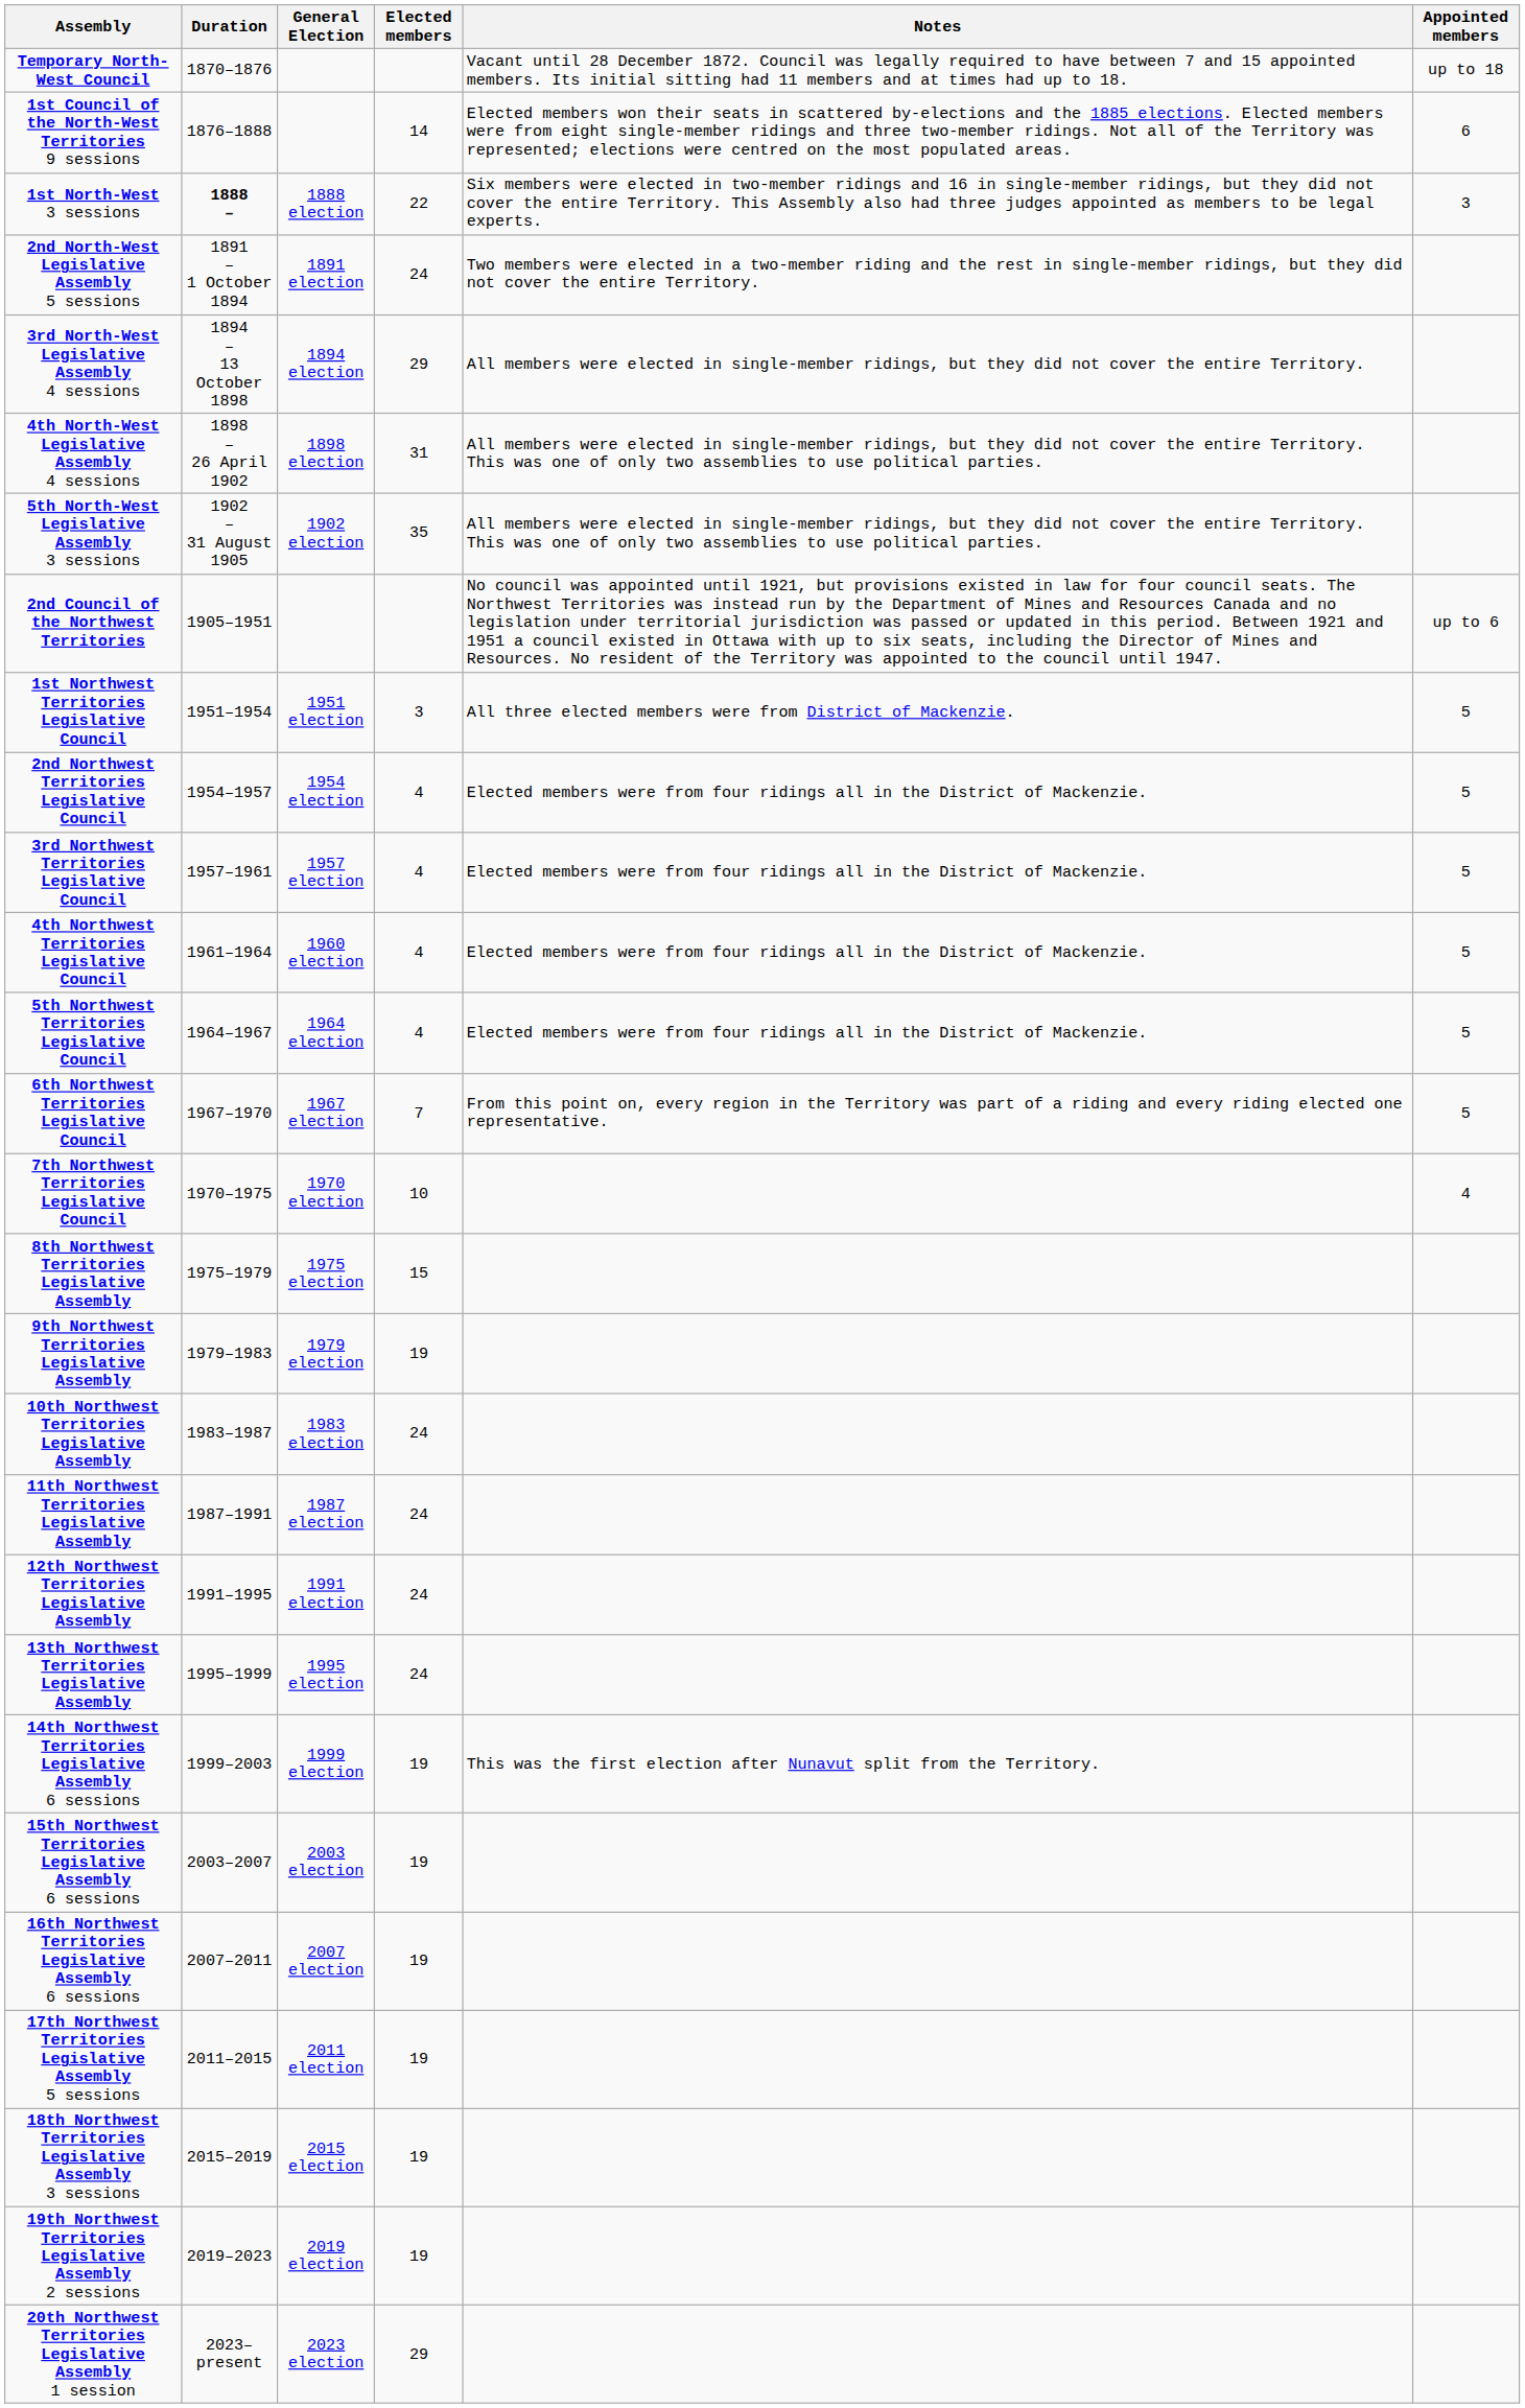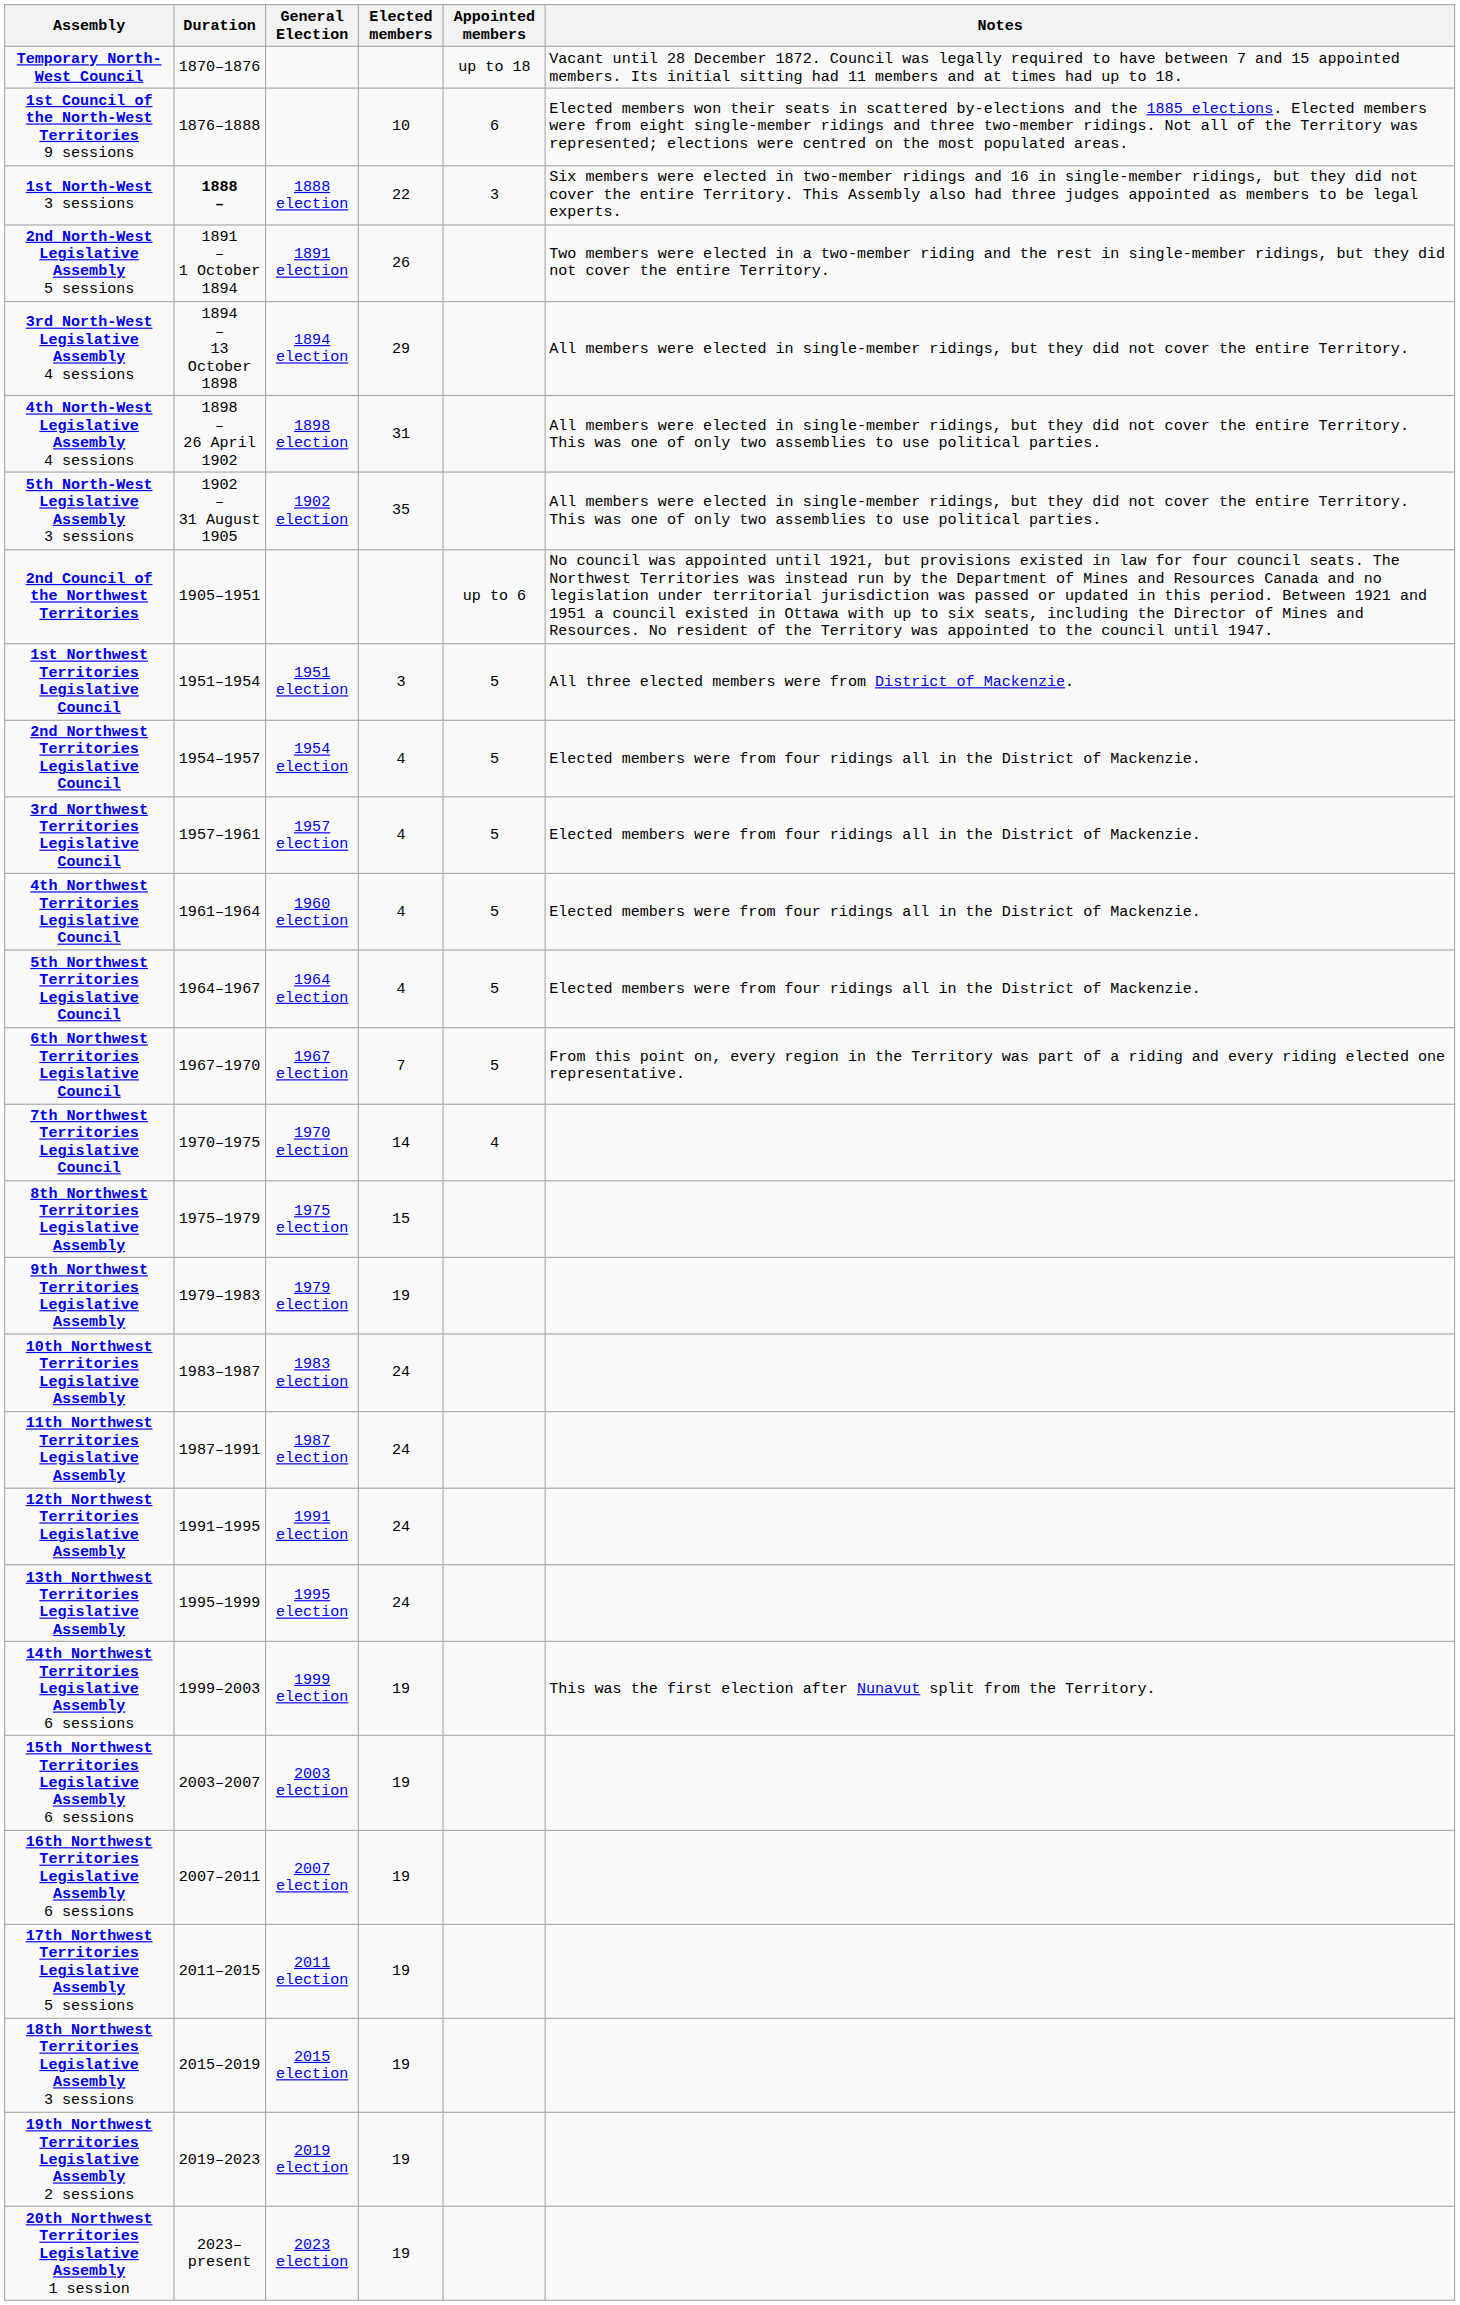columns swapped: Appointed members <-> Notes
1st Council of the North-West Territories 9 sessions | Elected members: 14 -> 10
2nd North-West Legislative Assembly 5 sessions | Elected members: 24 -> 26
7th Northwest Territories Legislative Council | Elected members: 10 -> 14
20th Northwest Territories Legislative Assembly 1 session | Elected members: 29 -> 19
